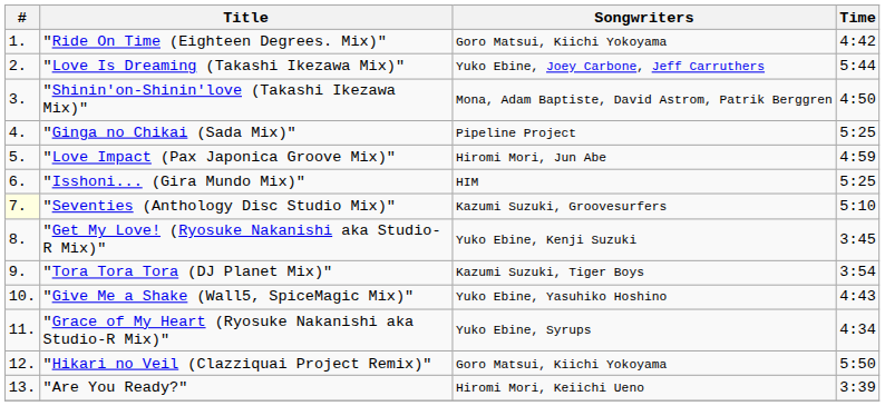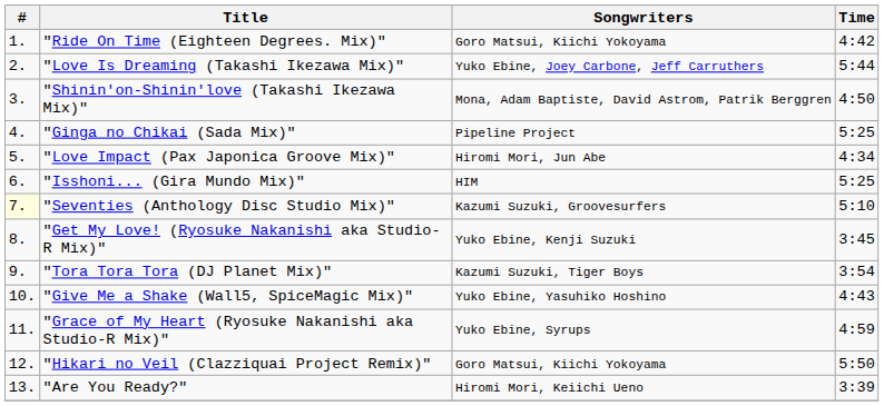"Love Impact (Pax Japonica Groove Mix)" | Time: 4:59 -> 4:34
"Grace of My Heart (Ryosuke Nakanishi aka Studio-R Mix)" | Time: 4:34 -> 4:59
